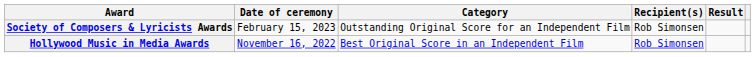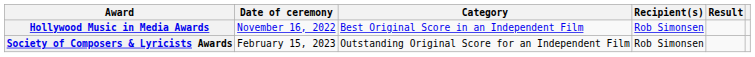rows swapped: Hollywood Music in Media Awards <-> Society of Composers & Lyricists Awards
